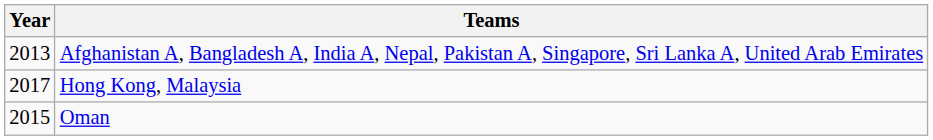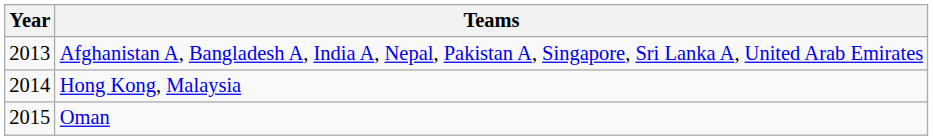Hong Kong, Malaysia | Year: 2017 -> 2014
